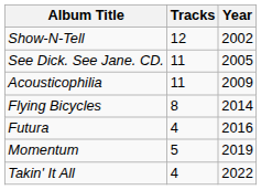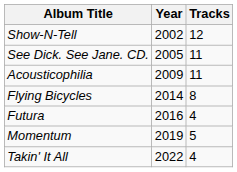columns swapped: Year <-> Tracks
